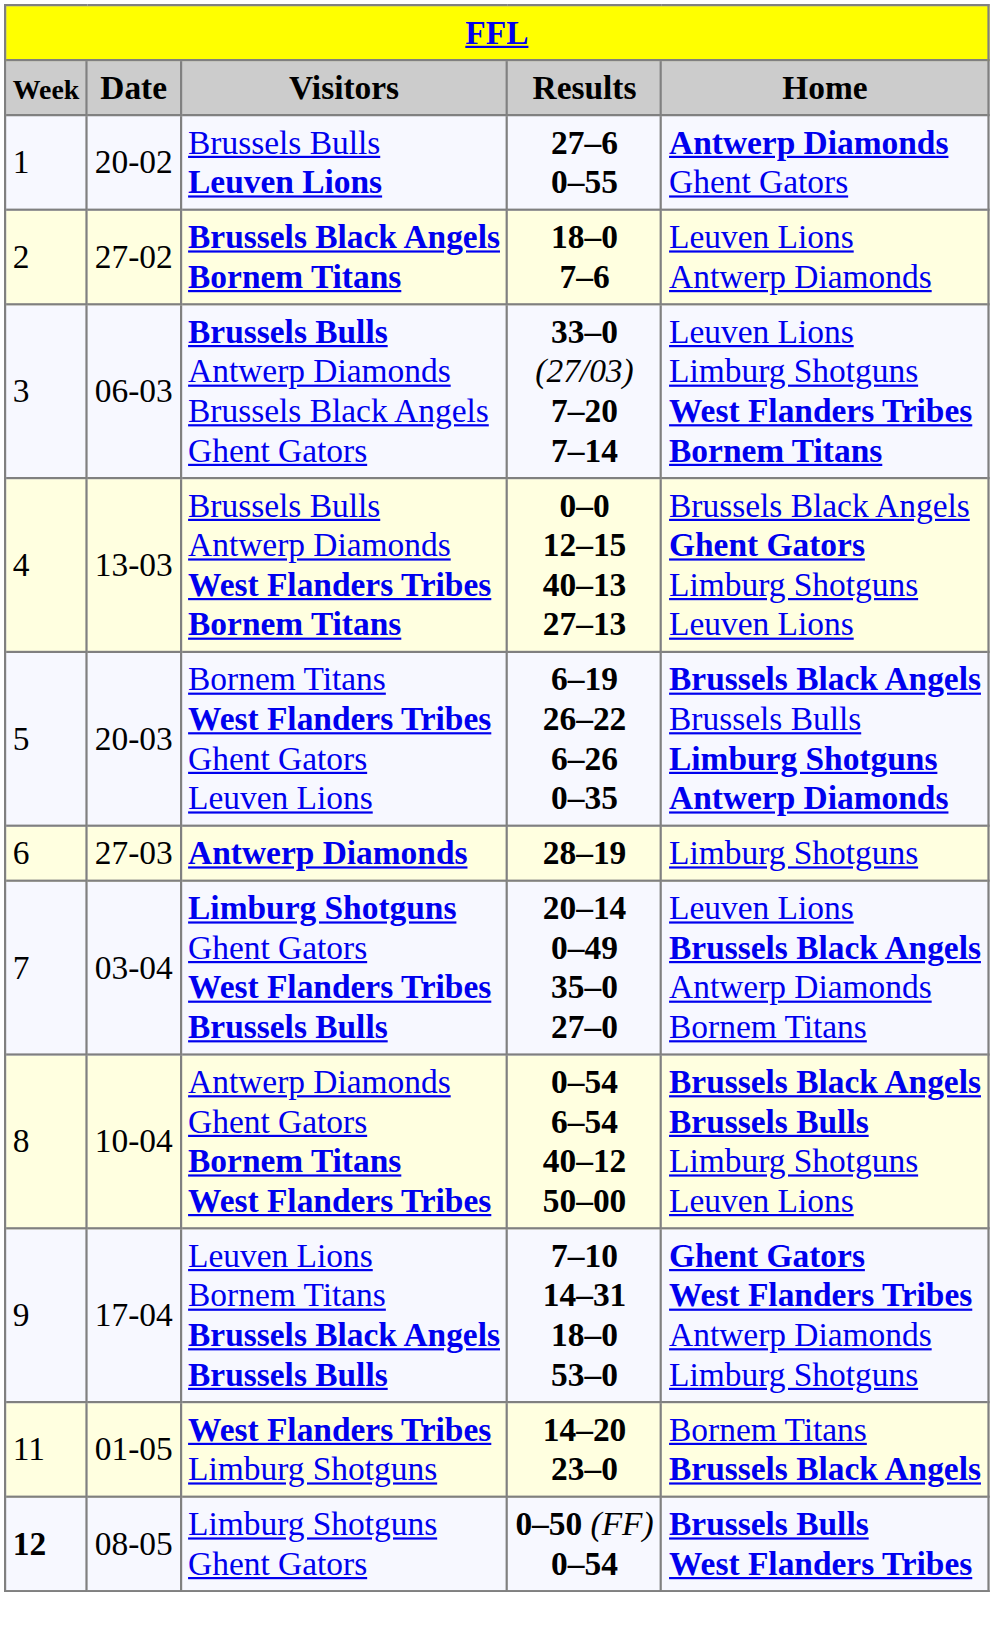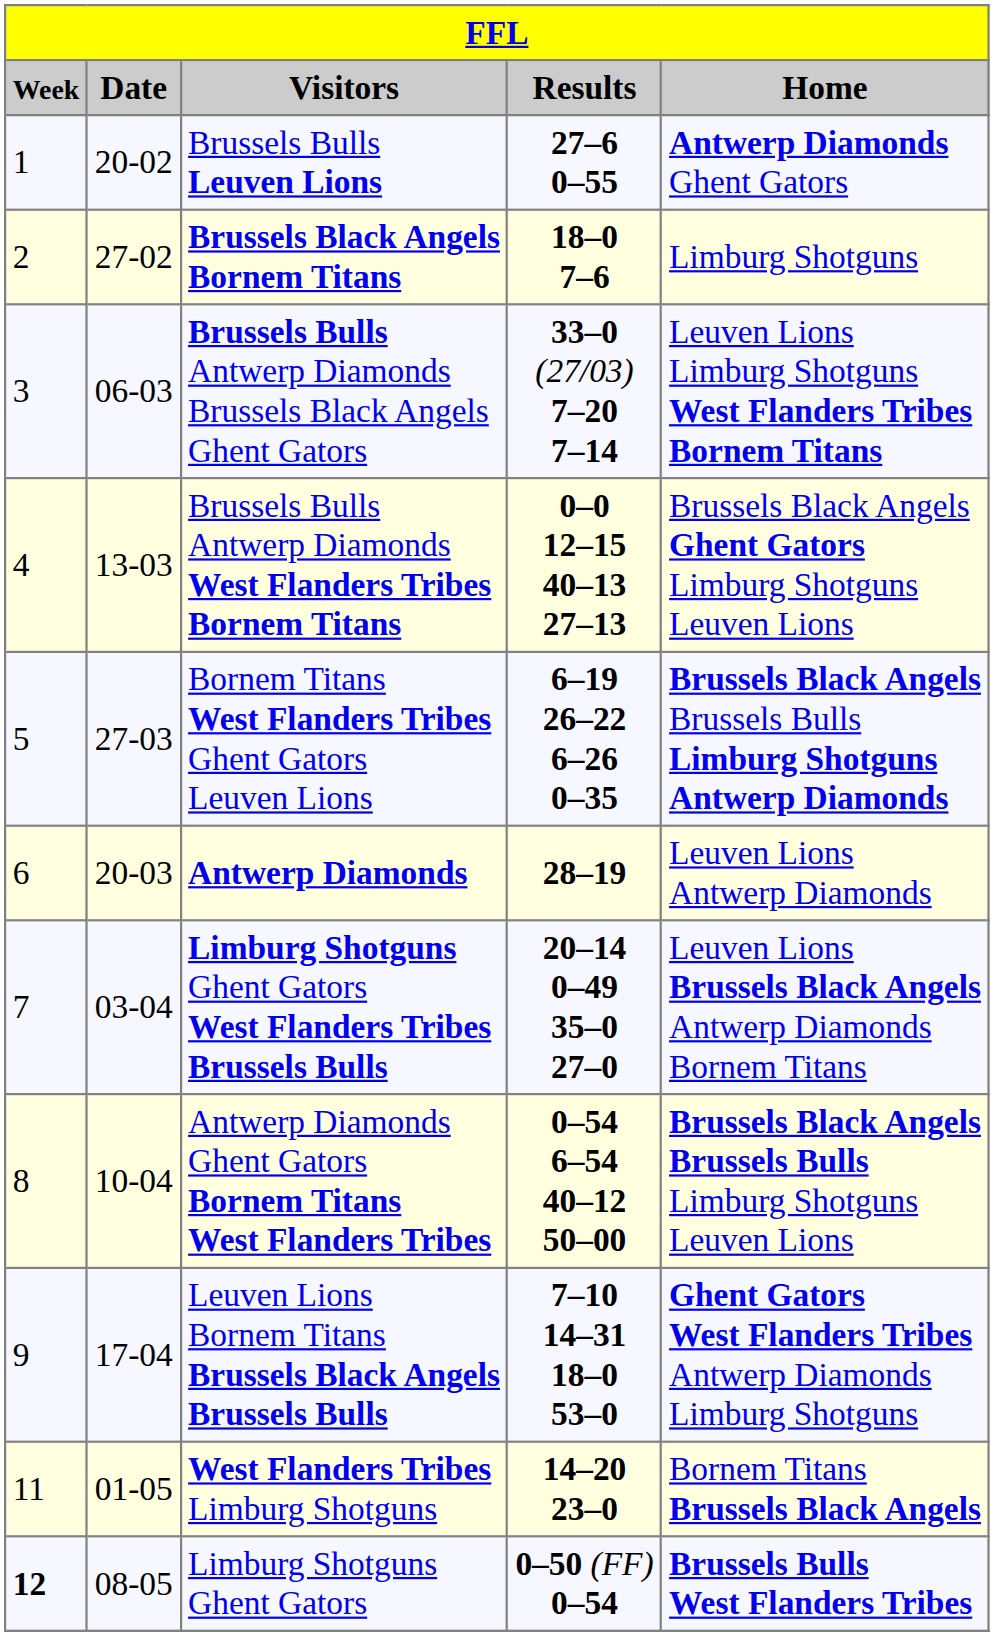Brussels Black Angels Bornem Titans | Home: Leuven Lions Antwerp Diamonds -> Limburg Shotguns
Bornem Titans West Flanders Tribes Ghent Gators Leuven Lions | Date: 20-03 -> 27-03
Antwerp Diamonds | Date: 27-03 -> 20-03
Antwerp Diamonds | Home: Limburg Shotguns -> Leuven Lions Antwerp Diamonds
